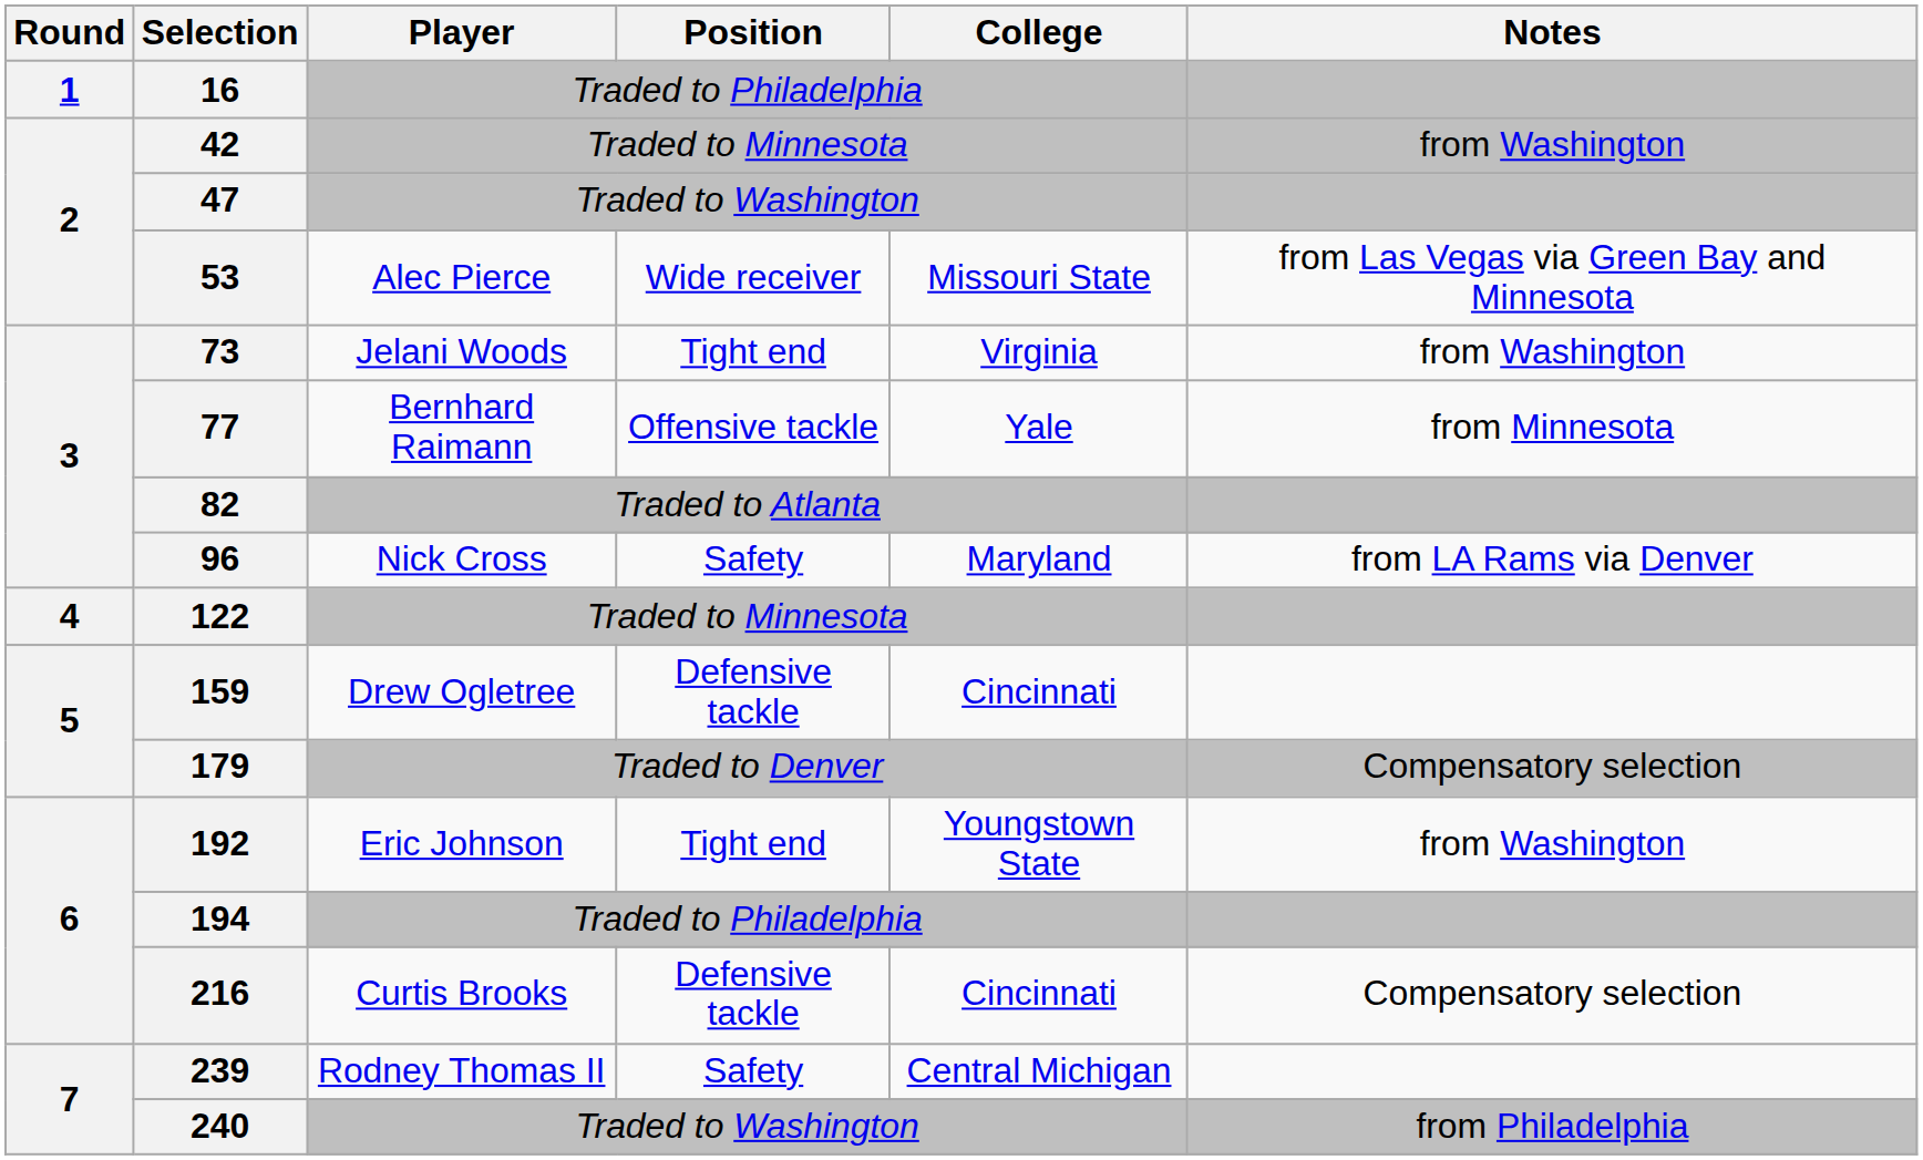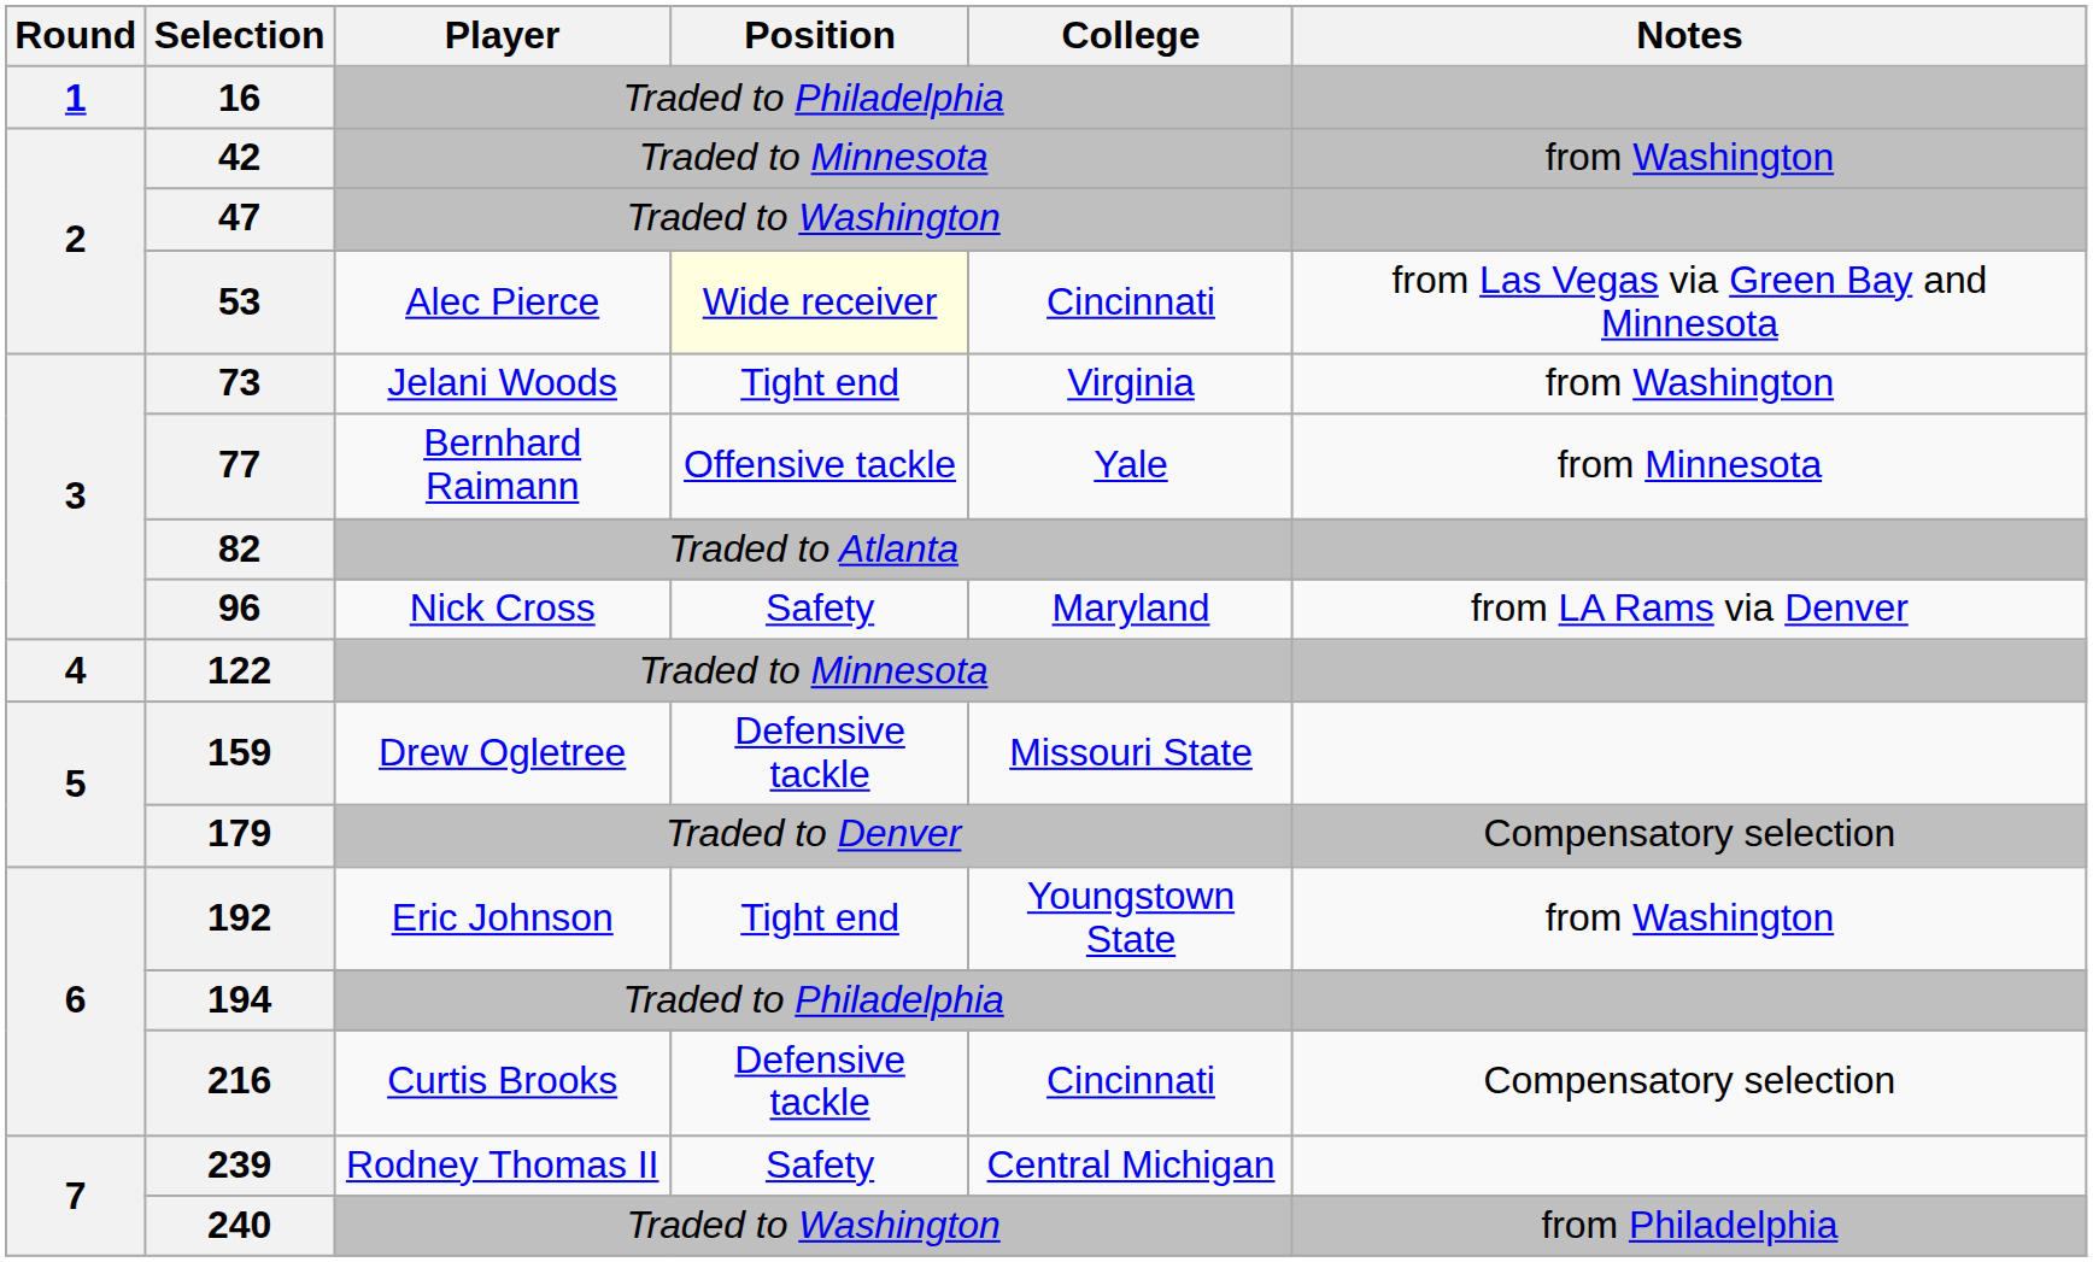53 | Position: no background -> lightyellow background
53 | College: Missouri State -> Cincinnati
159 | College: Cincinnati -> Missouri State
